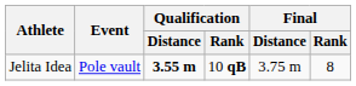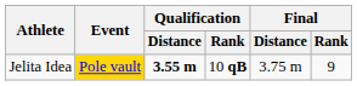Jelita Idea | Event: no background -> gold background
Jelita Idea | Final / Rank: 8 -> 9
